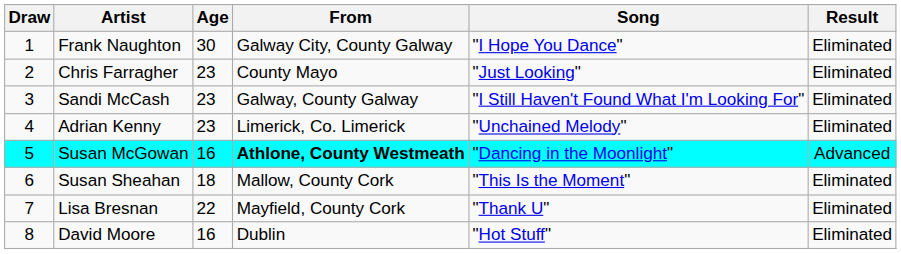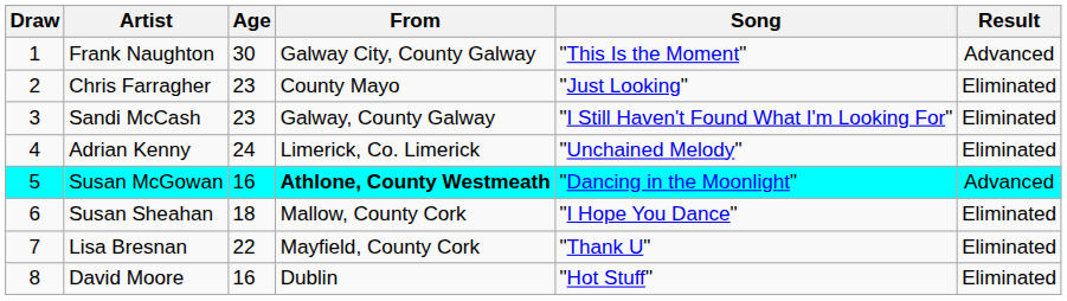Frank Naughton | Song: "I Hope You Dance" -> "This Is the Moment"
Frank Naughton | Result: Eliminated -> Advanced
Adrian Kenny | Age: 23 -> 24
Susan Sheahan | Song: "This Is the Moment" -> "I Hope You Dance"
